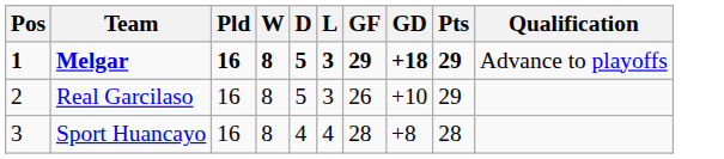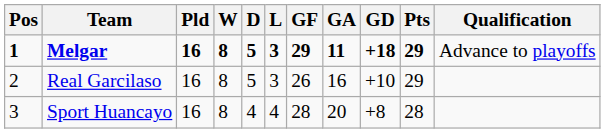+ column: GA | 11 | 16 | 20
